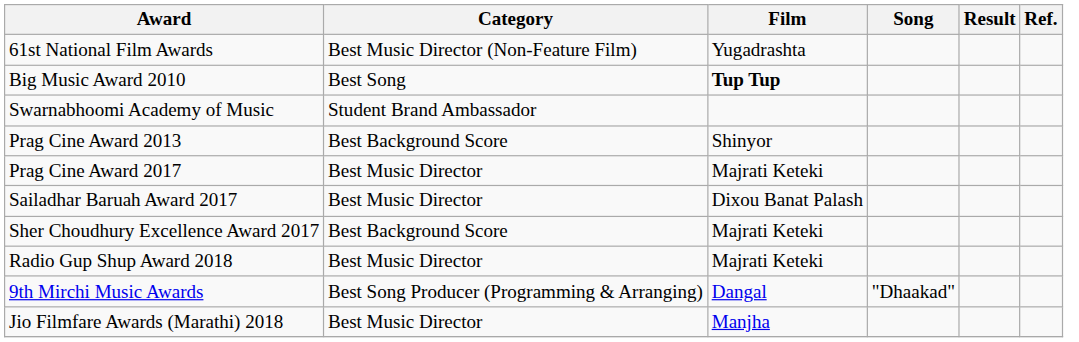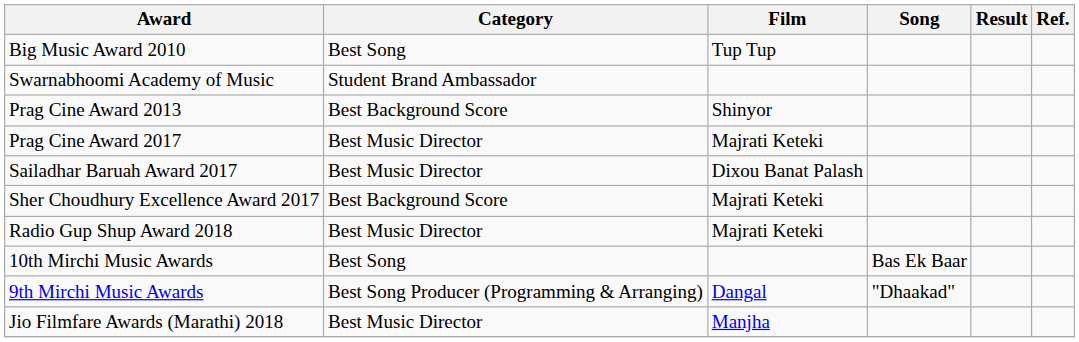- row: 61st National Film Awards | Best Music Director (Non-Feature Film) | Yugadrashta
Big Music Award 2010 | Film: bold -> normal
+ row: 10th Mirchi Music Awards | Best Song | Bas Ek Baar
